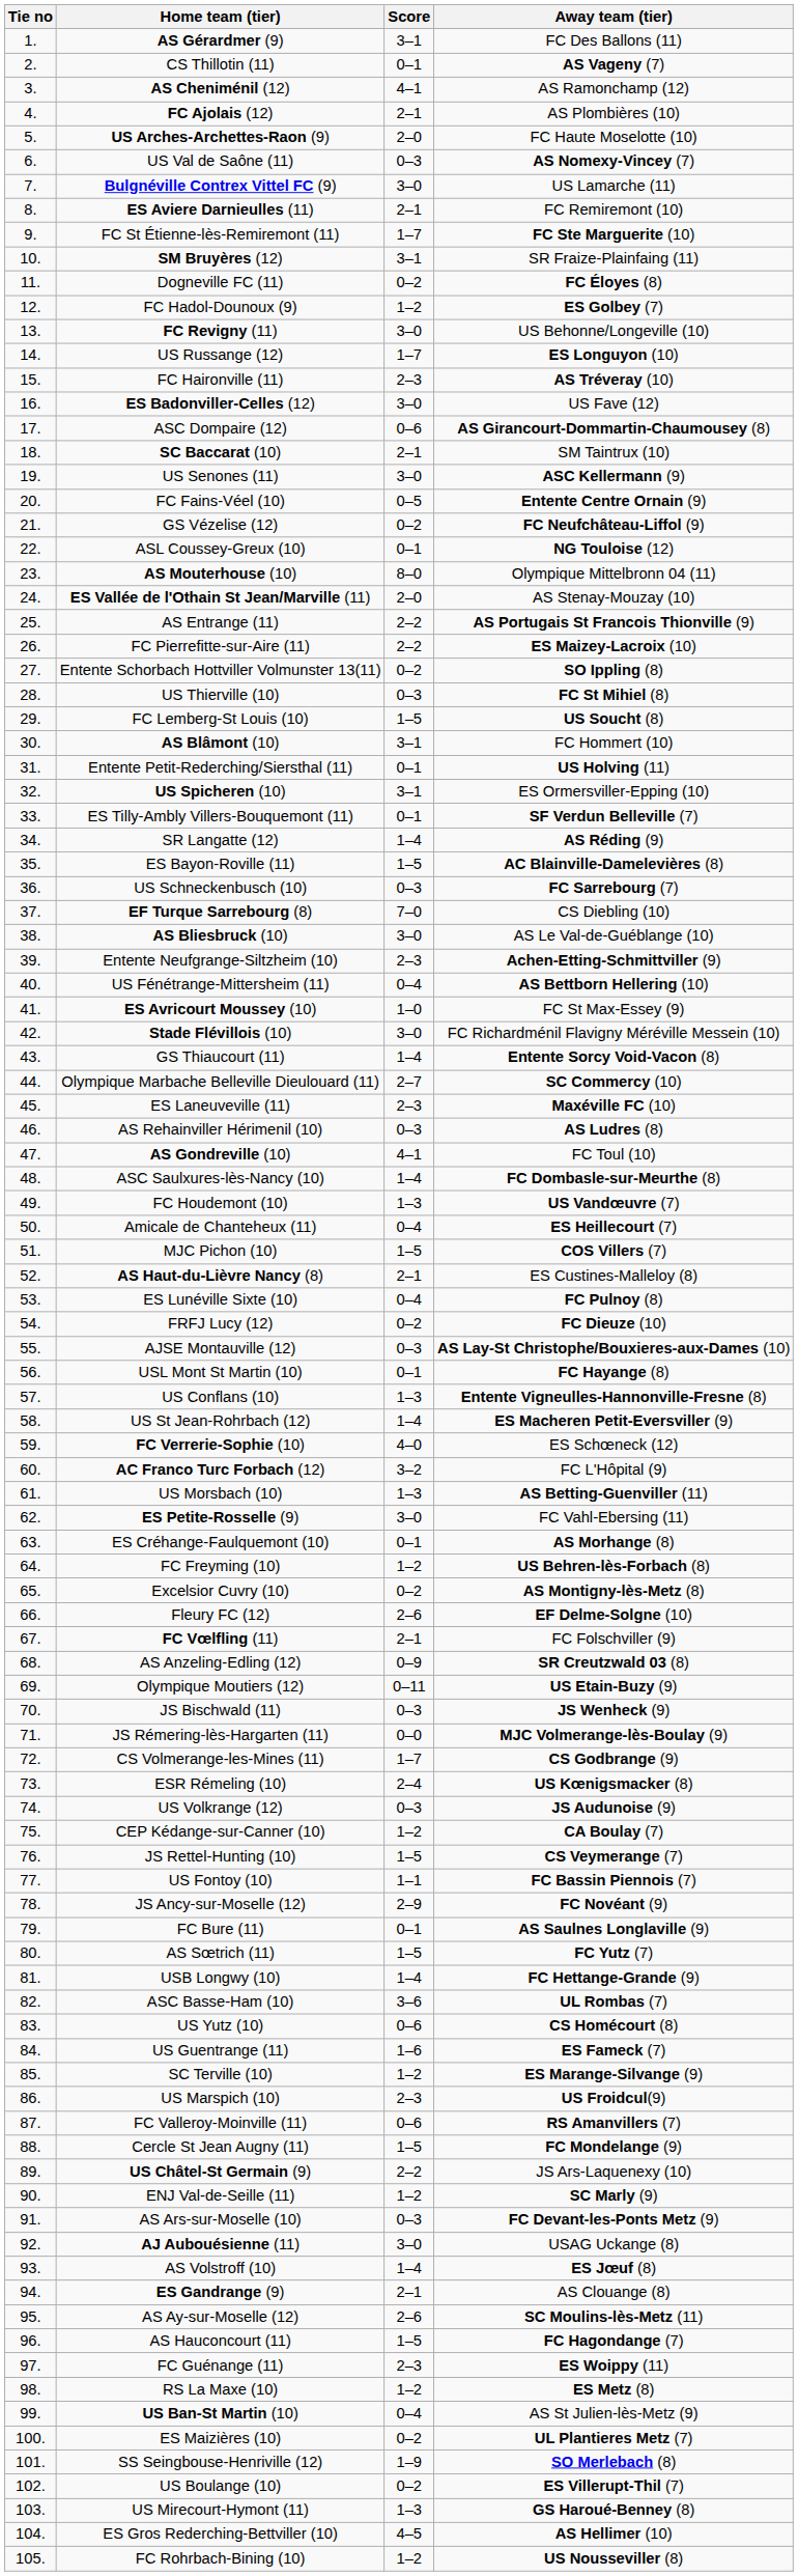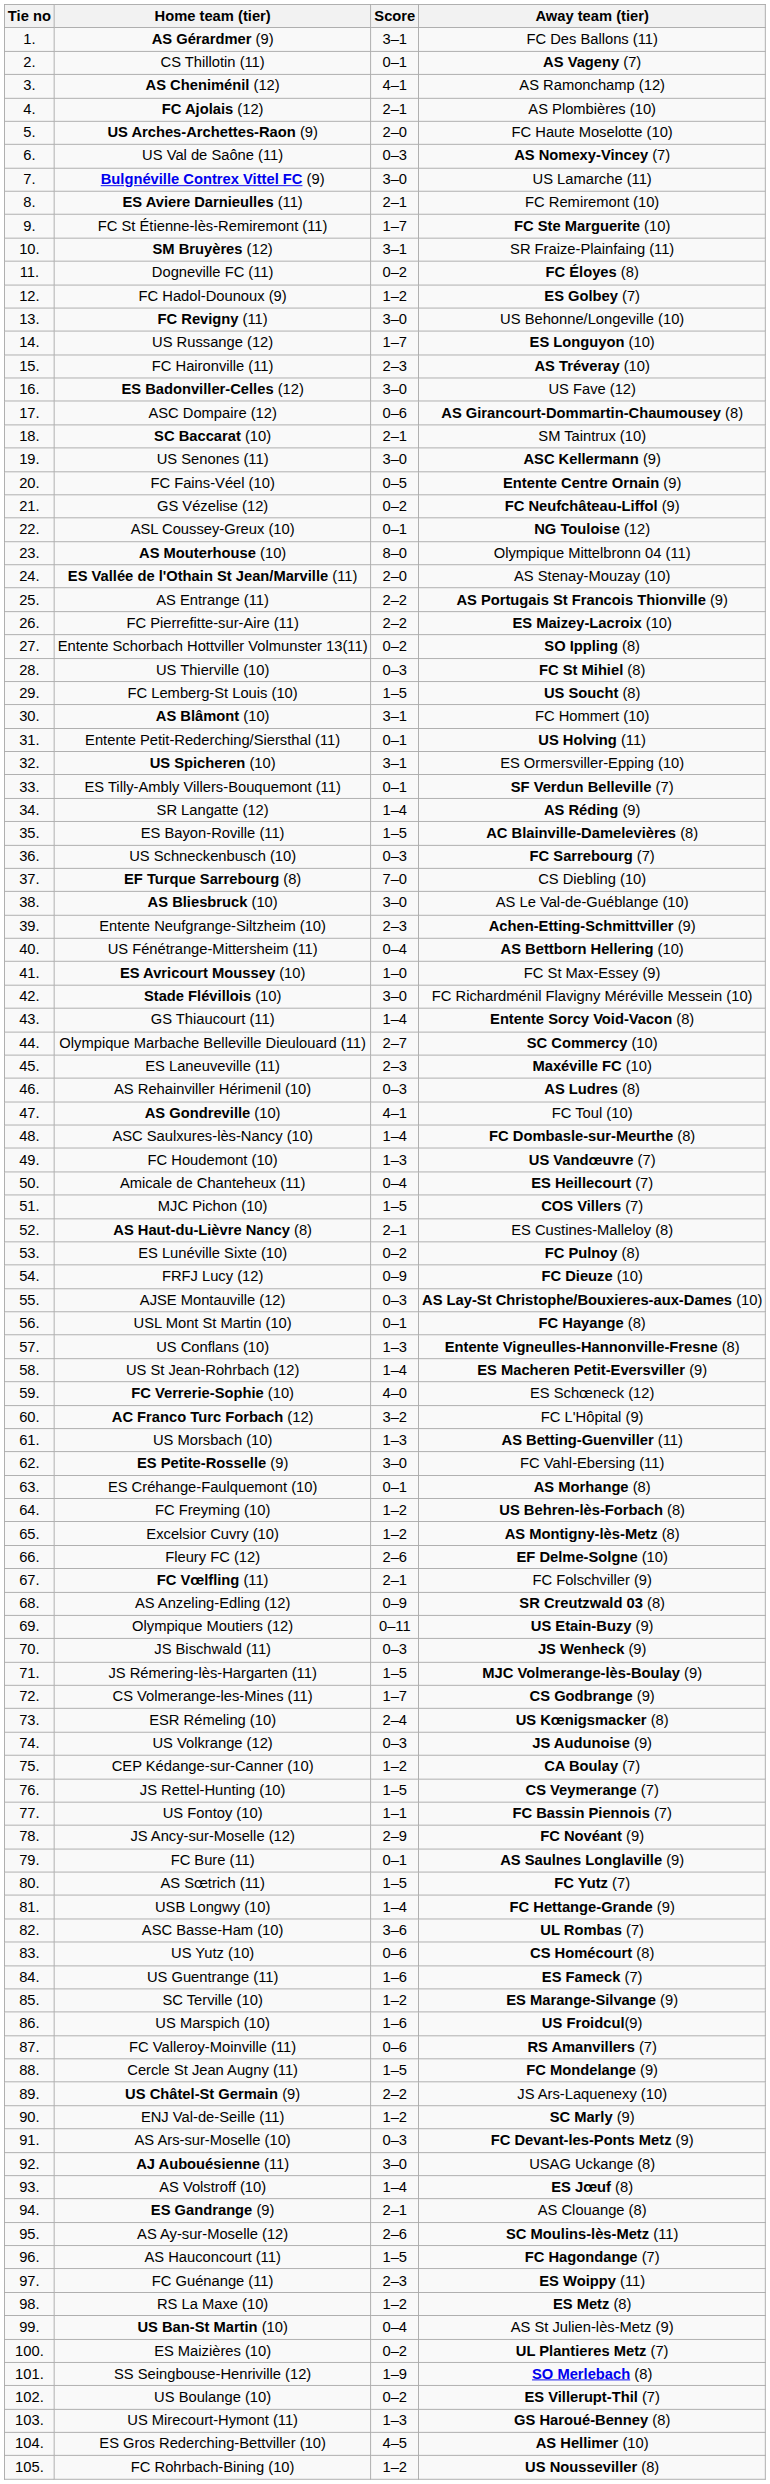ES Lunéville Sixte (10) | Score: 0–4 -> 0–2
FRFJ Lucy (12) | Score: 0–2 -> 0–9
Excelsior Cuvry (10) | Score: 0–2 -> 1–2
JS Rémering-lès-Hargarten (11) | Score: 0–0 -> 1–5
US Marspich (10) | Score: 2–3 -> 1–6
